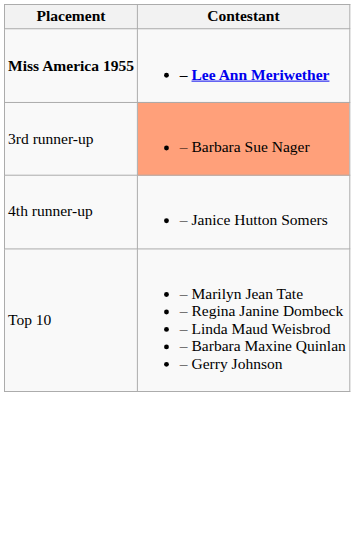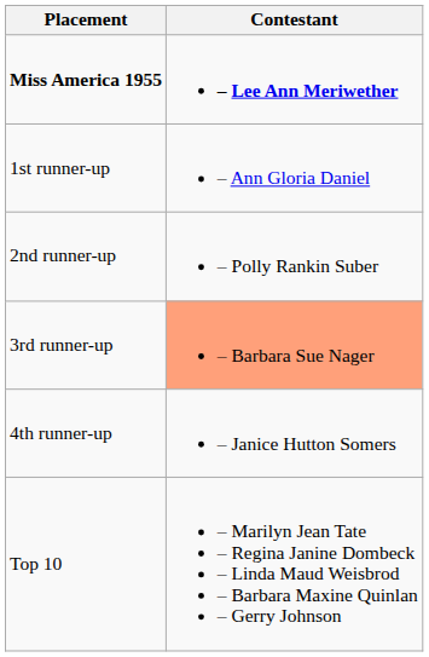+ row: 1st runner-up | – Ann Gloria Daniel
+ row: 2nd runner-up | – Polly Rankin Suber
